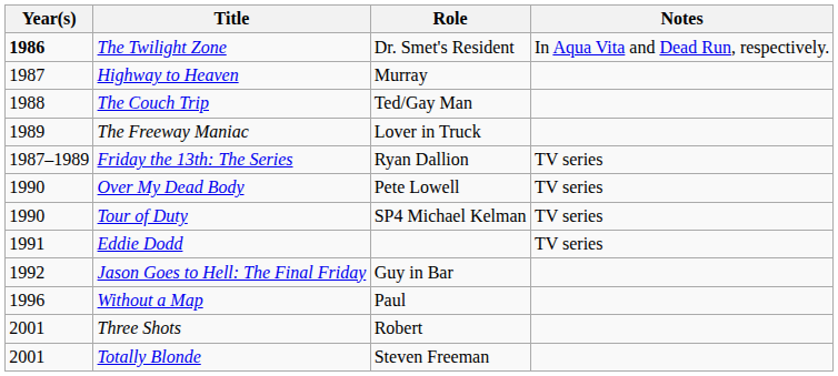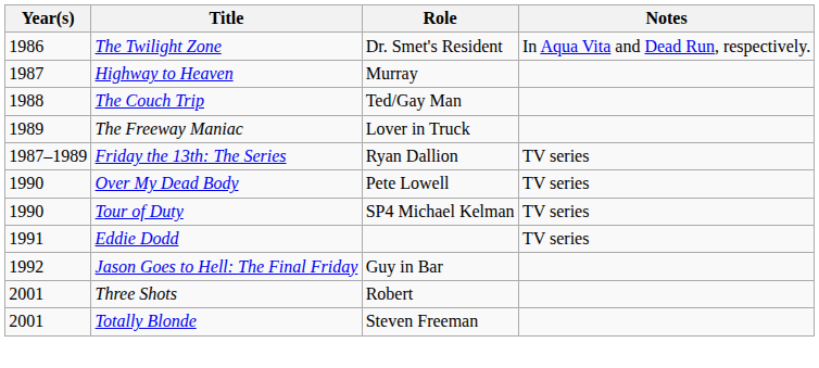The Twilight Zone | Year(s): bold -> normal
- row: 1996 | Without a Map | Paul
